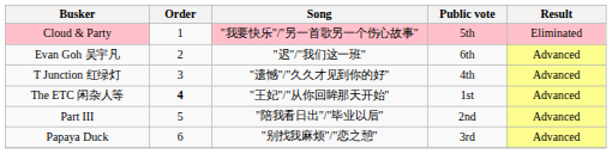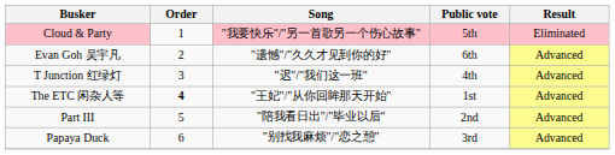Evan Goh 吴宇凡 | Song: "迟"/"我们这一班" -> "遗憾"/"久久才见到你的好"
T Junction 红绿灯 | Song: "遗憾"/"久久才见到你的好" -> "迟"/"我们这一班"
